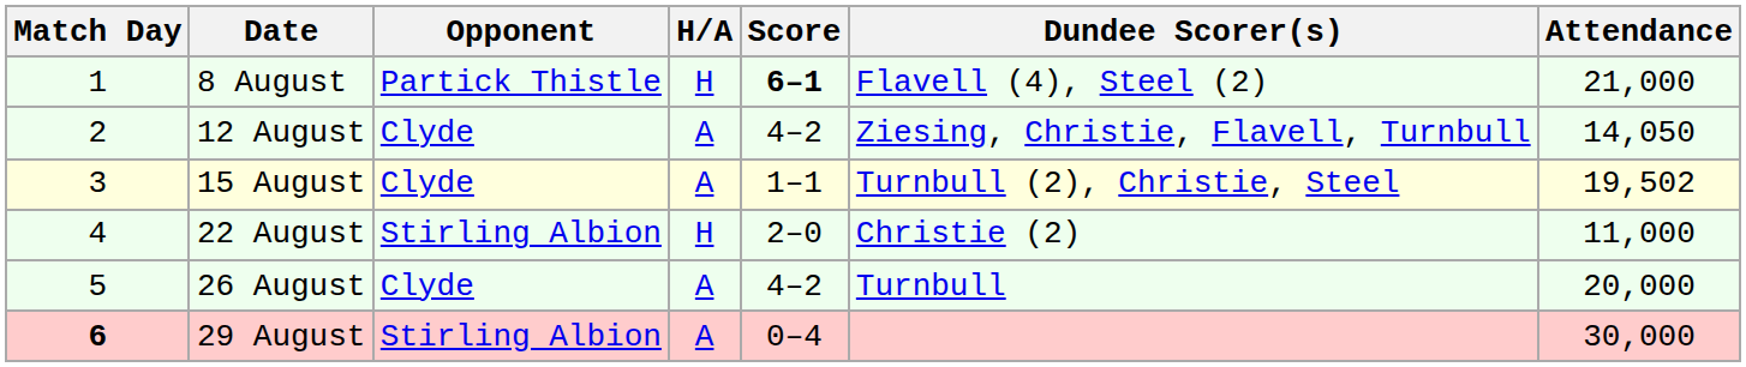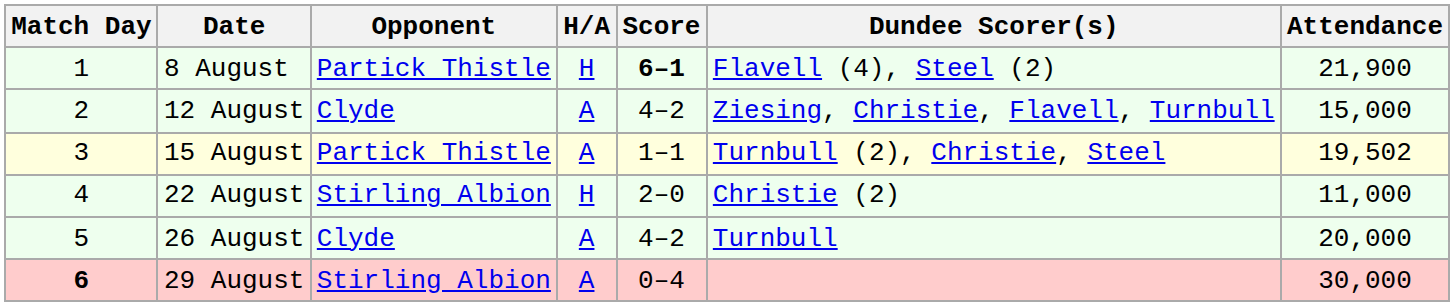8 August | Attendance: 21,000 -> 21,900
12 August | Attendance: 14,050 -> 15,000
15 August | Opponent: Clyde -> Partick Thistle
